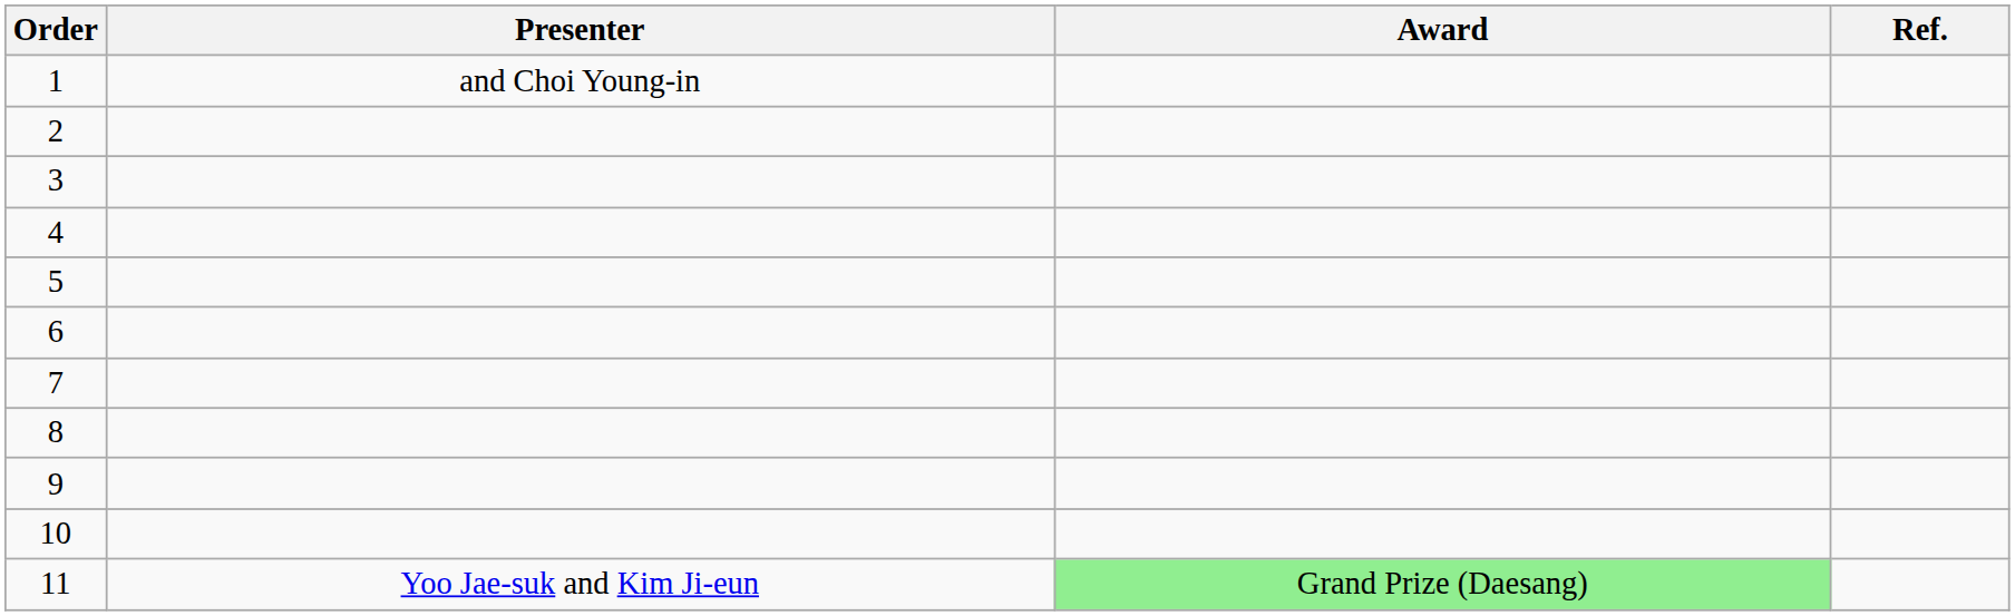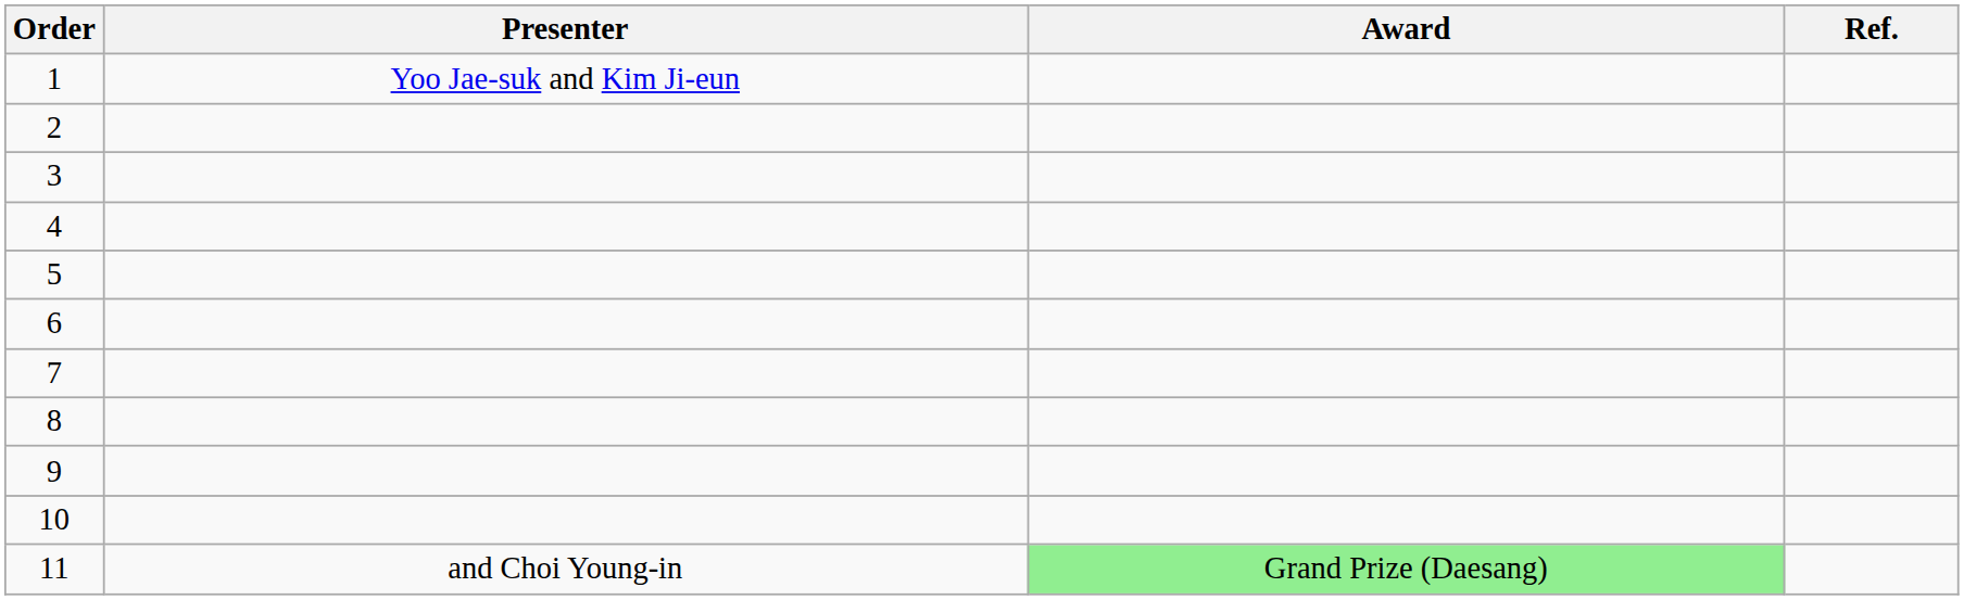1 | Presenter: and Choi Young-in -> Yoo Jae-suk and Kim Ji-eun
11 | Presenter: Yoo Jae-suk and Kim Ji-eun -> and Choi Young-in
